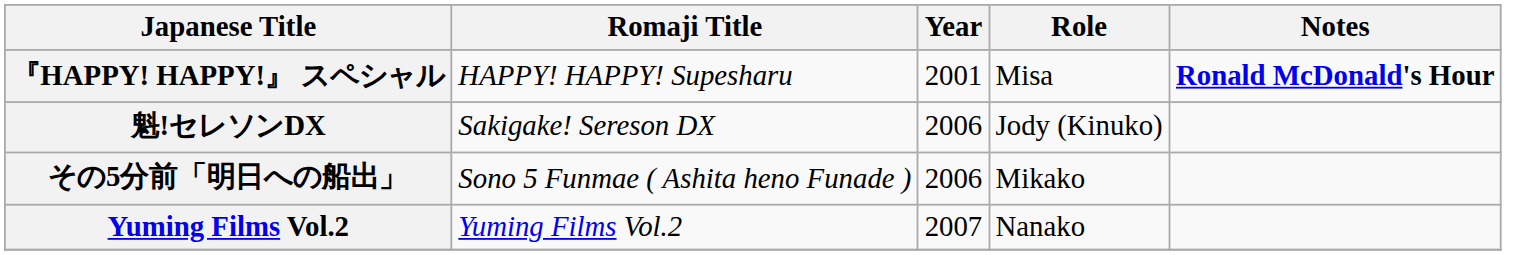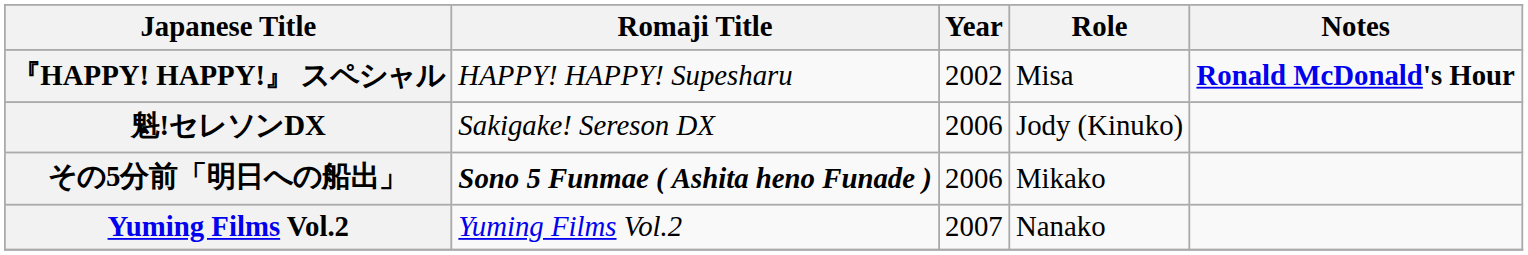『HAPPY! HAPPY!』 スペシャル | Year: 2001 -> 2002
その5分前「明日への船出」 | Romaji Title: normal -> bold
